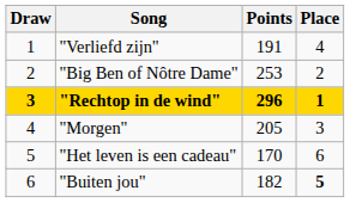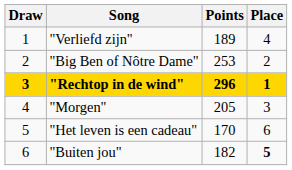"Verliefd zijn" | Points: 191 -> 189
